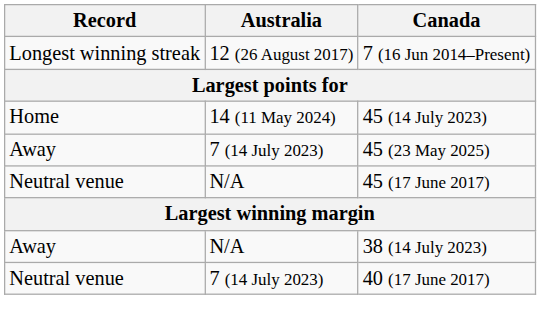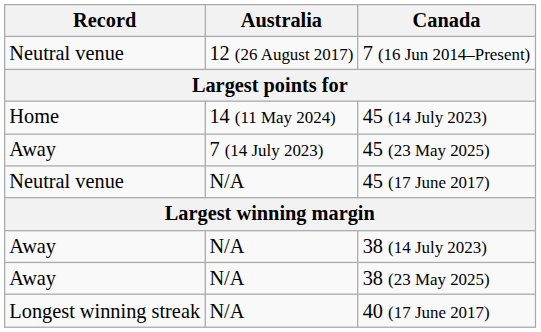7 (16 Jun 2014–Present) | Record: Longest winning streak -> Neutral venue
+ row: Away | N/A | 38 (23 May 2025)
40 (17 June 2017) | Record: Neutral venue -> Longest winning streak
40 (17 June 2017) | Australia: 7 (14 July 2023) -> N/A
